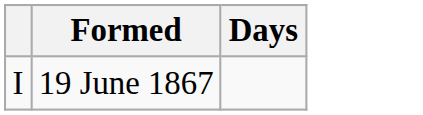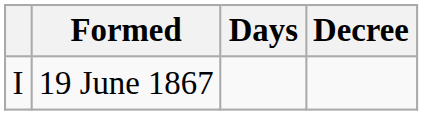+ column: Decree
